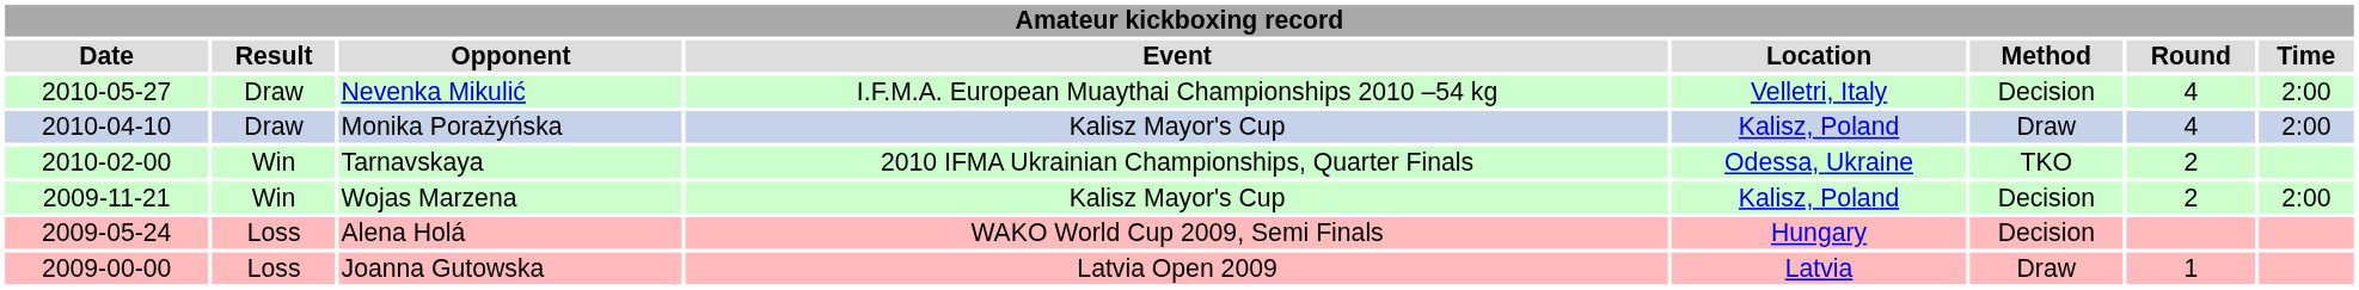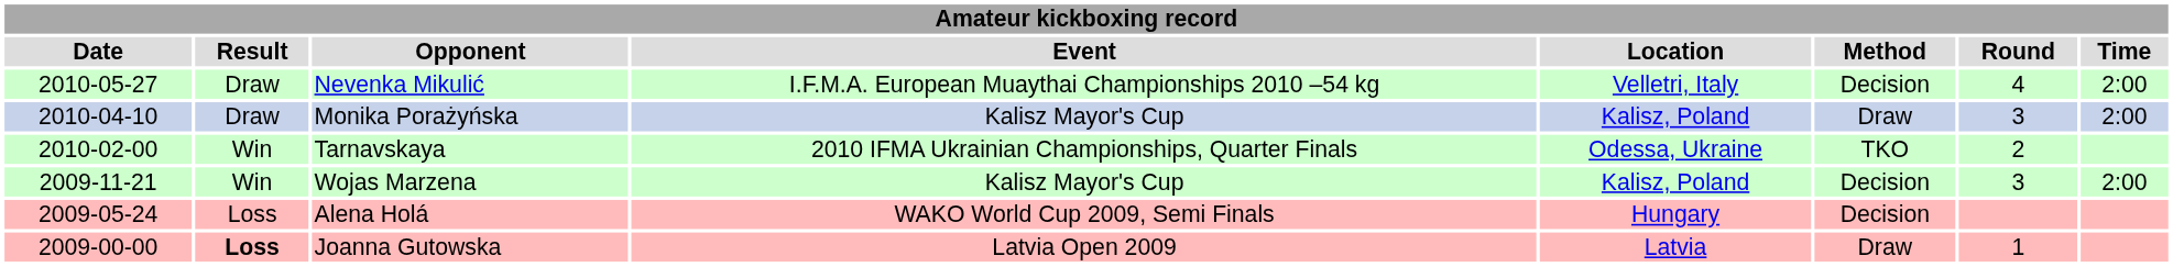Monika Porażyńska | Round: 4 -> 3
Wojas Marzena | Round: 2 -> 3
Joanna Gutowska | Result: normal -> bold
